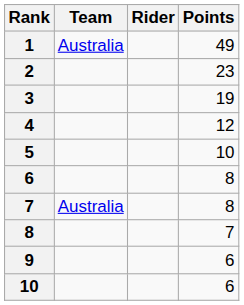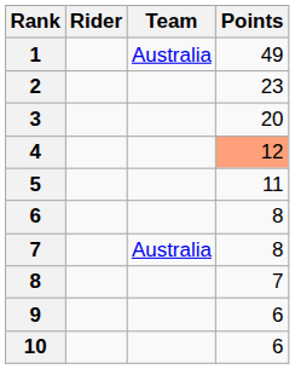columns swapped: Rider <-> Team
3 | Points: 19 -> 20
4 | Points: no background -> lightsalmon background
5 | Points: 10 -> 11
